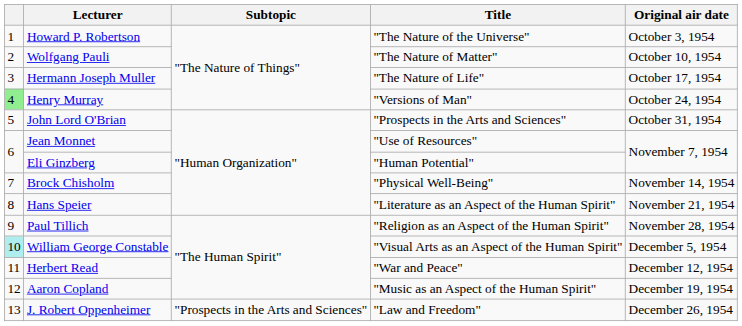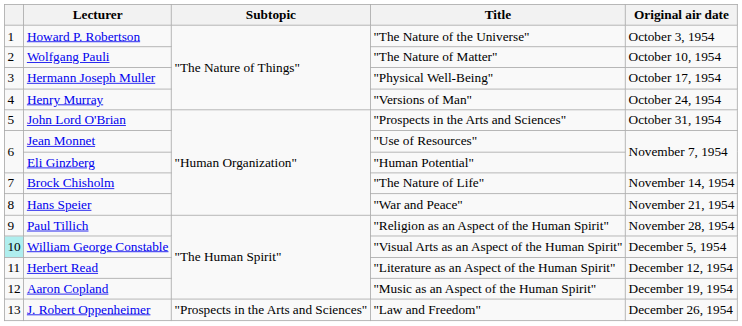Hermann Joseph Muller | Title: "The Nature of Life" -> "Physical Well-Being"
Henry Murray | column 1: lightgreen background -> no background
Brock Chisholm | Title: "Physical Well-Being" -> "The Nature of Life"
Hans Speier | Title: "Literature as an Aspect of the Human Spirit" -> "War and Peace"
Herbert Read | Title: "War and Peace" -> "Literature as an Aspect of the Human Spirit"
